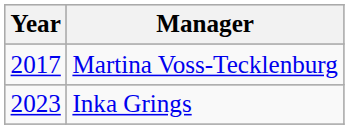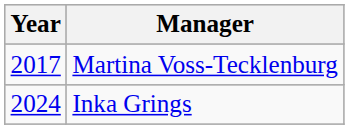Inka Grings | Year: 2023 -> 2024
